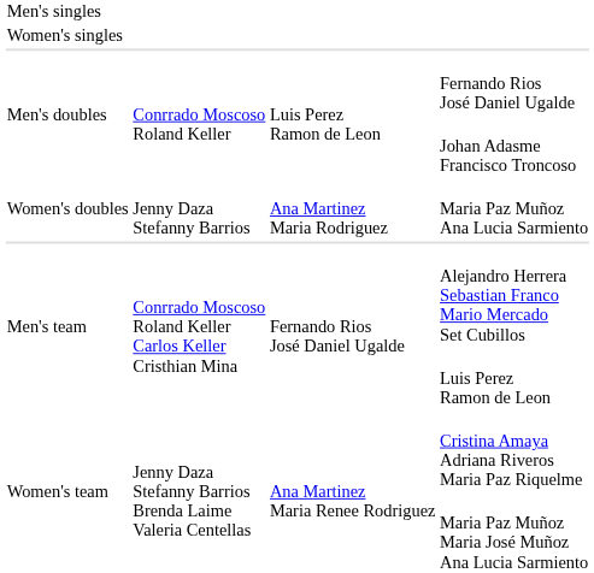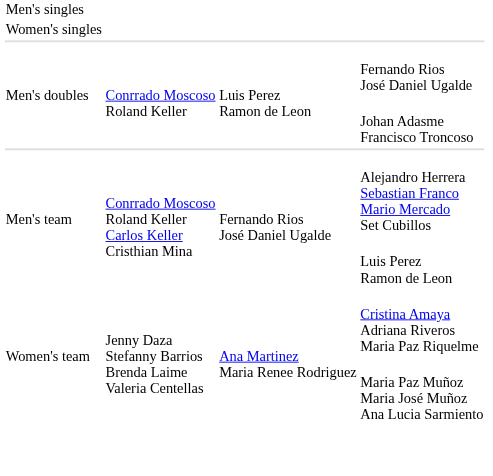- row: Women's doubles | Jenny Daza Stefanny Barrios | Ana Martinez Maria Rodriguez | Maria Paz Muñoz Ana Lucia Sarmiento
